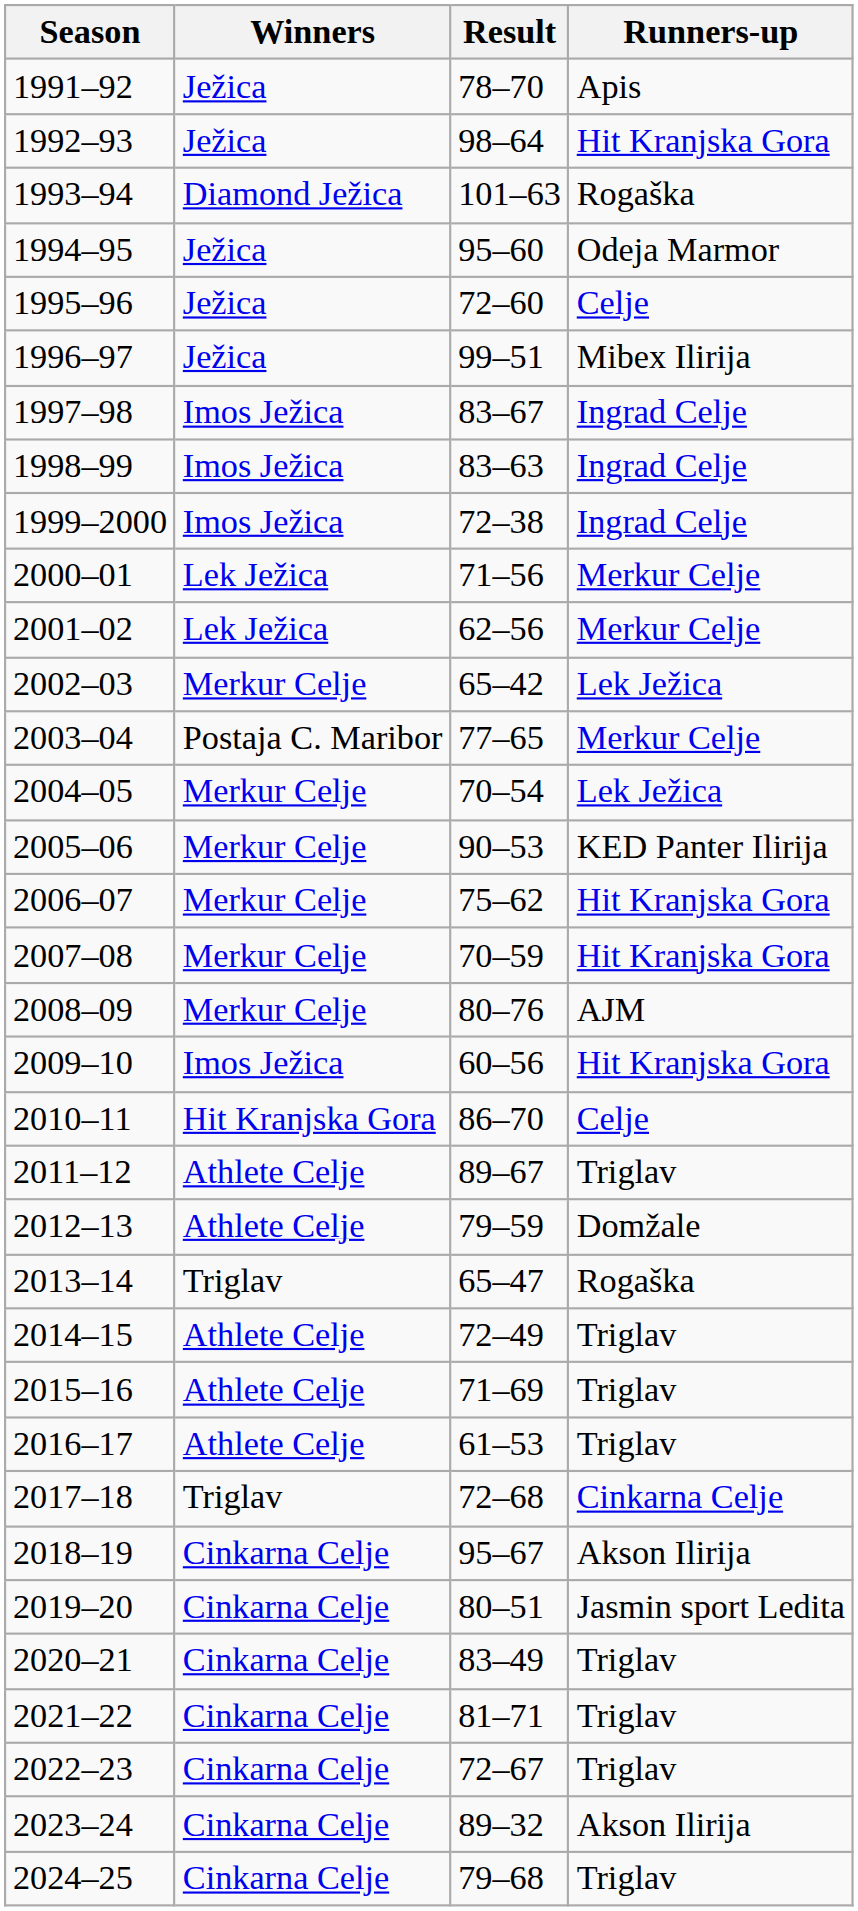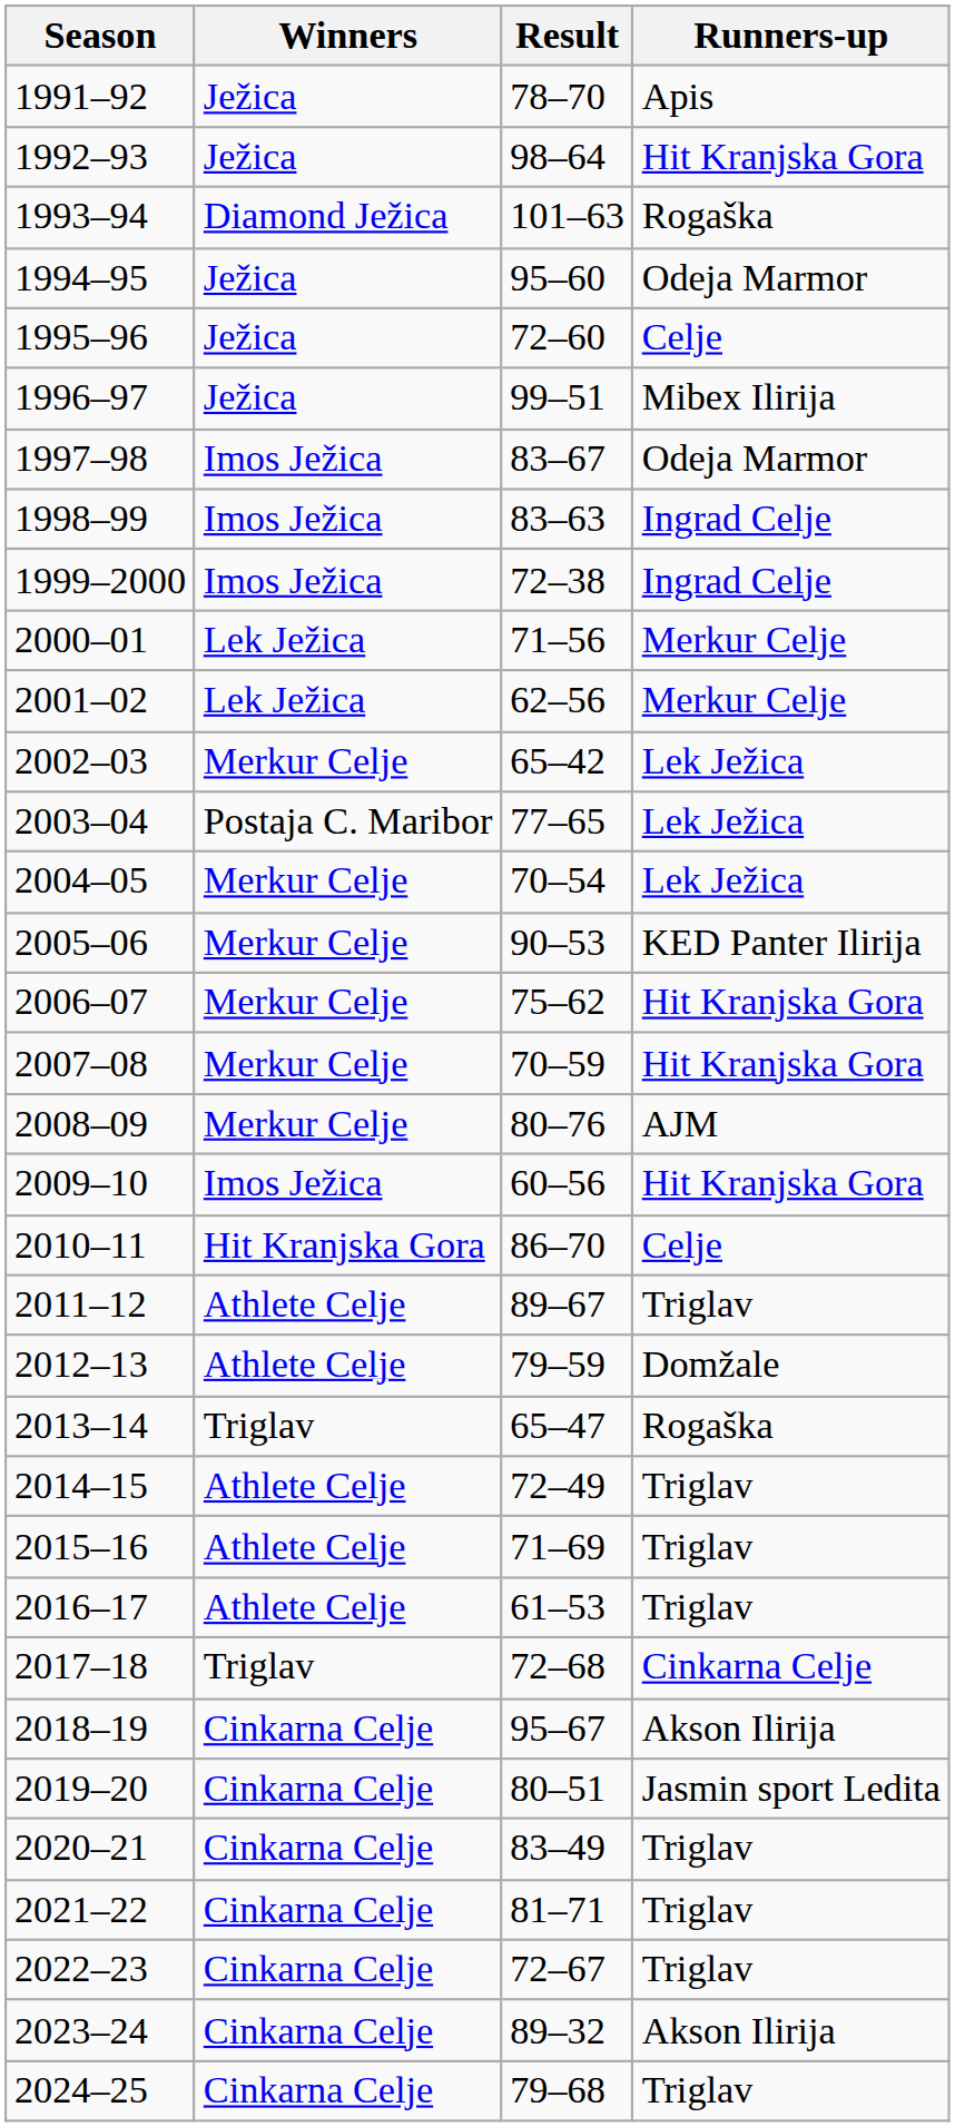1997–98 | Runners-up: Ingrad Celje -> Odeja Marmor
2003–04 | Runners-up: Merkur Celje -> Lek Ježica
